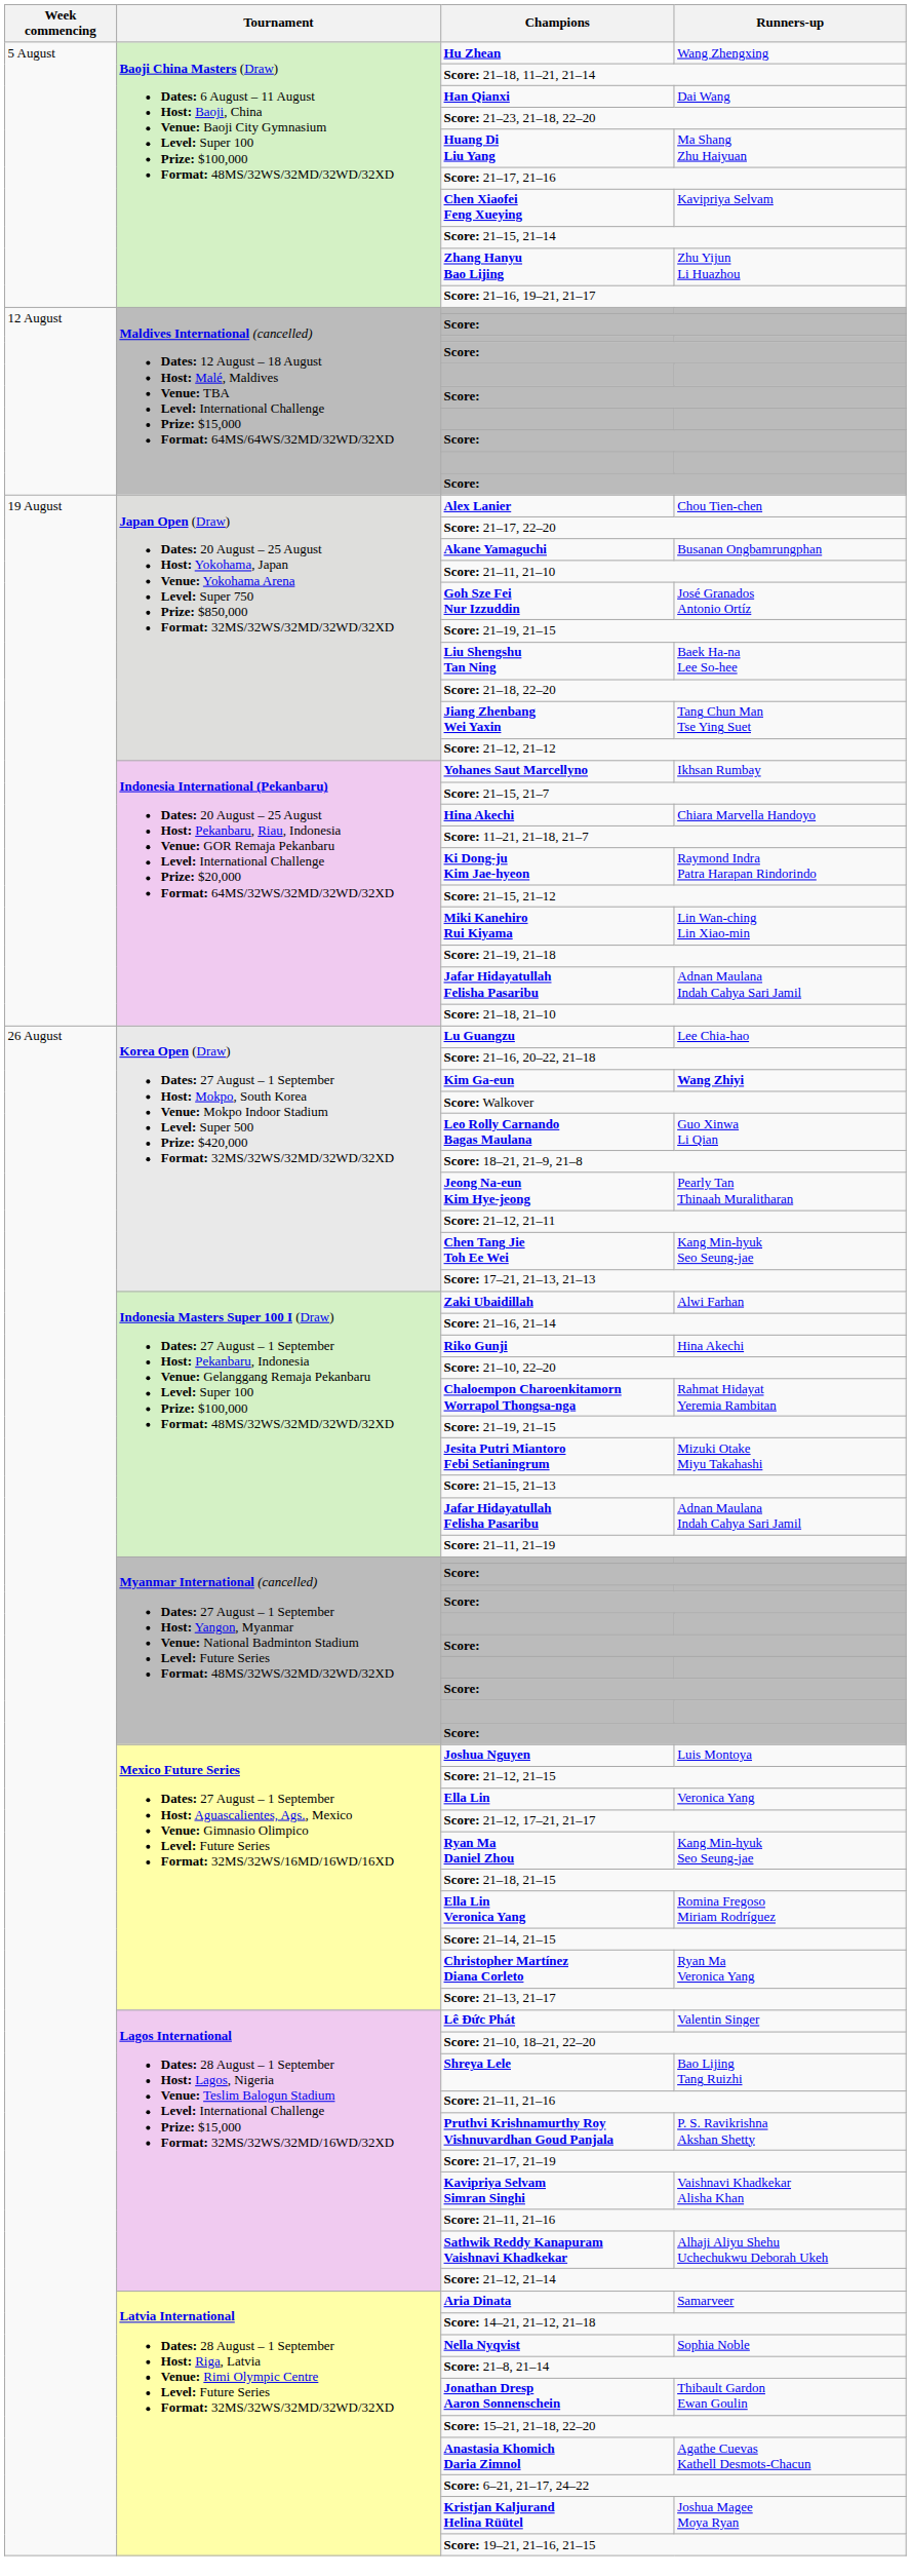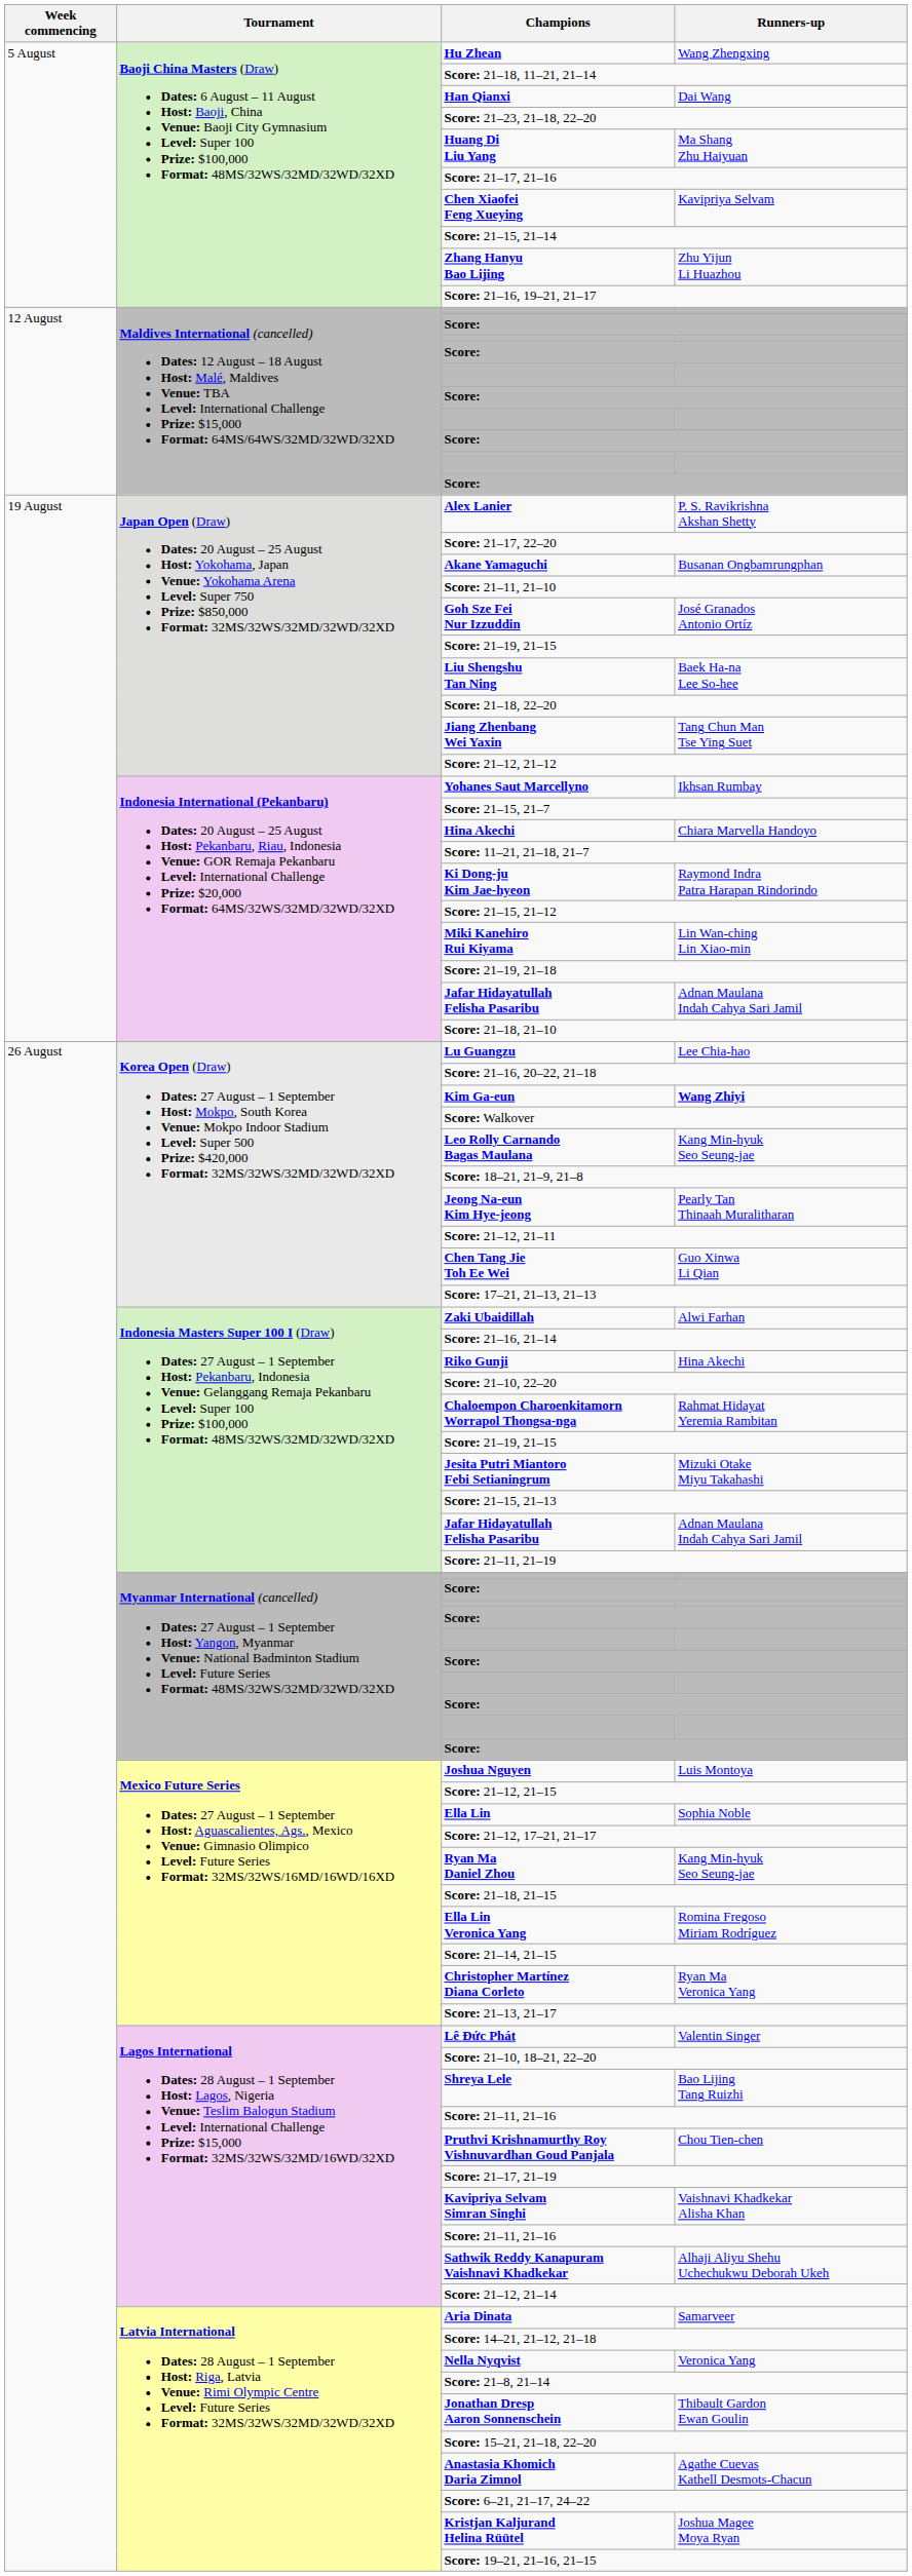Alex Lanier | Runners-up: Chou Tien-chen -> P. S. Ravikrishna Akshan Shetty
Leo Rolly Carnando Bagas Maulana | Runners-up: Guo Xinwa Li Qian -> Kang Min-hyuk Seo Seung-jae
Chen Tang Jie Toh Ee Wei | Runners-up: Kang Min-hyuk Seo Seung-jae -> Guo Xinwa Li Qian
Ella Lin | Runners-up: Veronica Yang -> Sophia Noble
Pruthvi Krishnamurthy Roy Vishnuvardhan Goud Panjala | Runners-up: P. S. Ravikrishna Akshan Shetty -> Chou Tien-chen
Nella Nyqvist | Runners-up: Sophia Noble -> Veronica Yang
